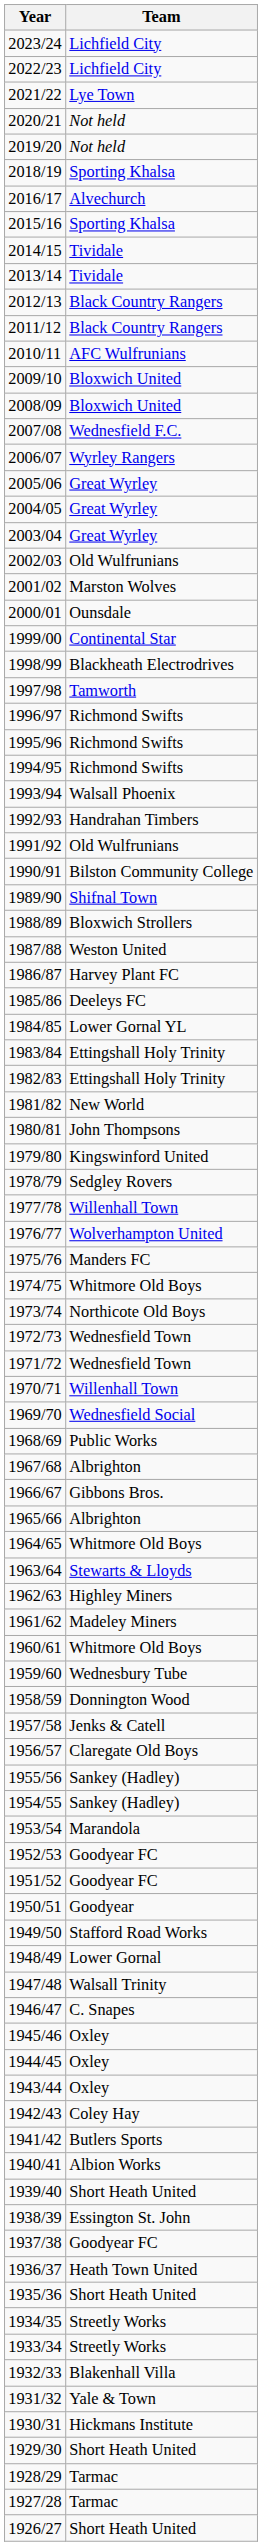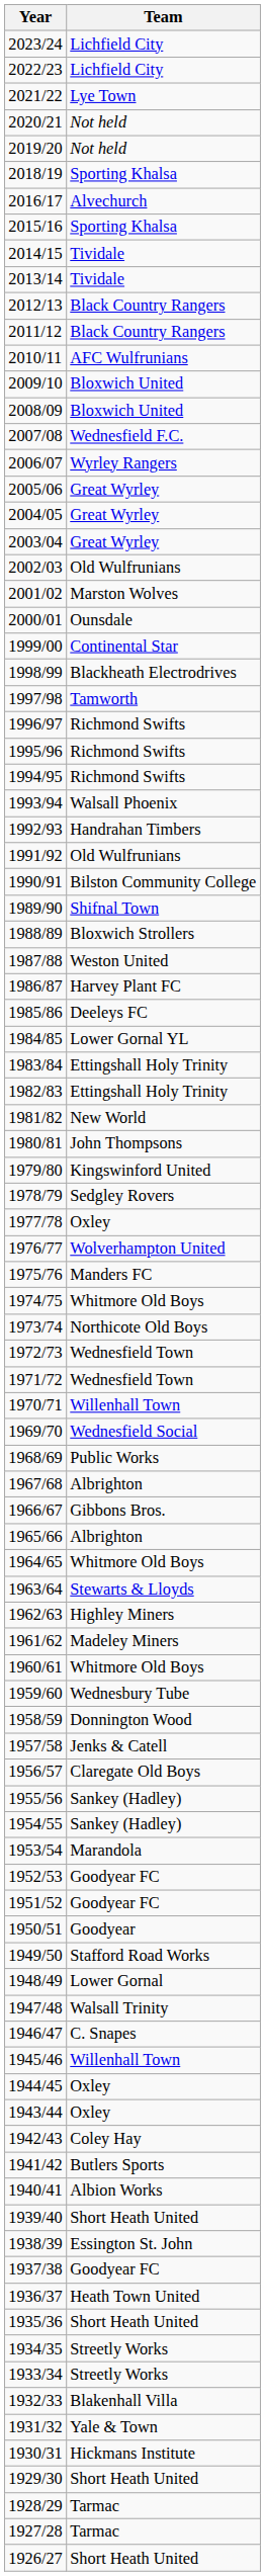1977/78 | Team: Willenhall Town -> Oxley
1945/46 | Team: Oxley -> Willenhall Town
